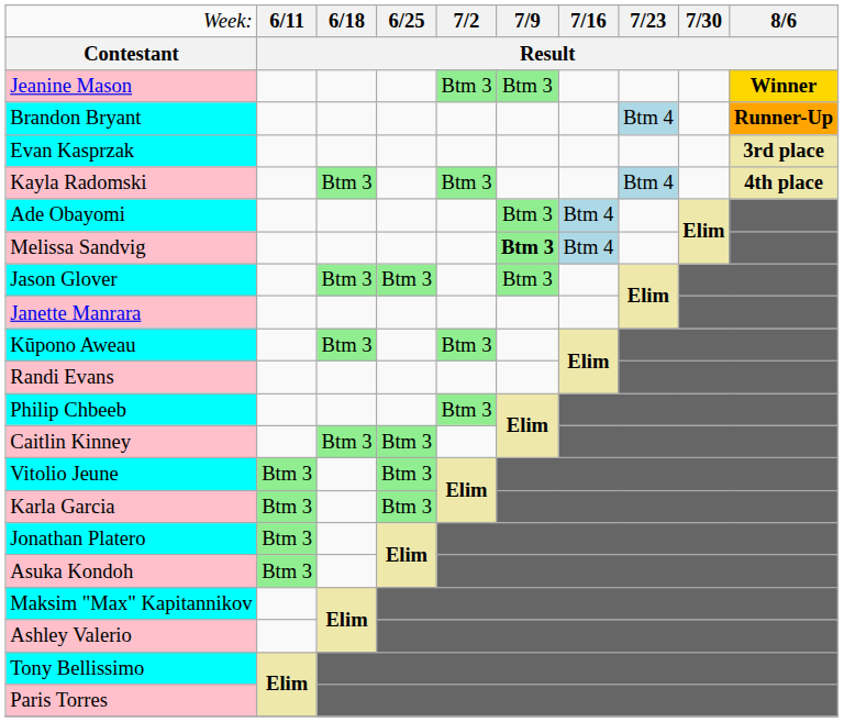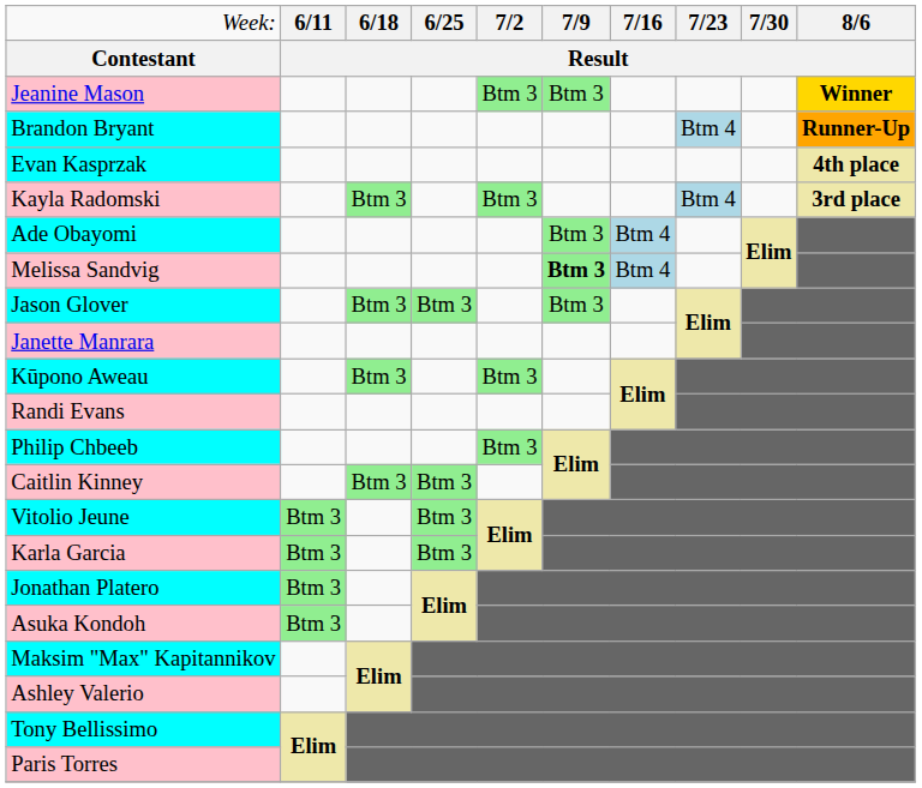Evan Kasprzak | column 10: 3rd place -> 4th place
Kayla Radomski | column 10: 4th place -> 3rd place
